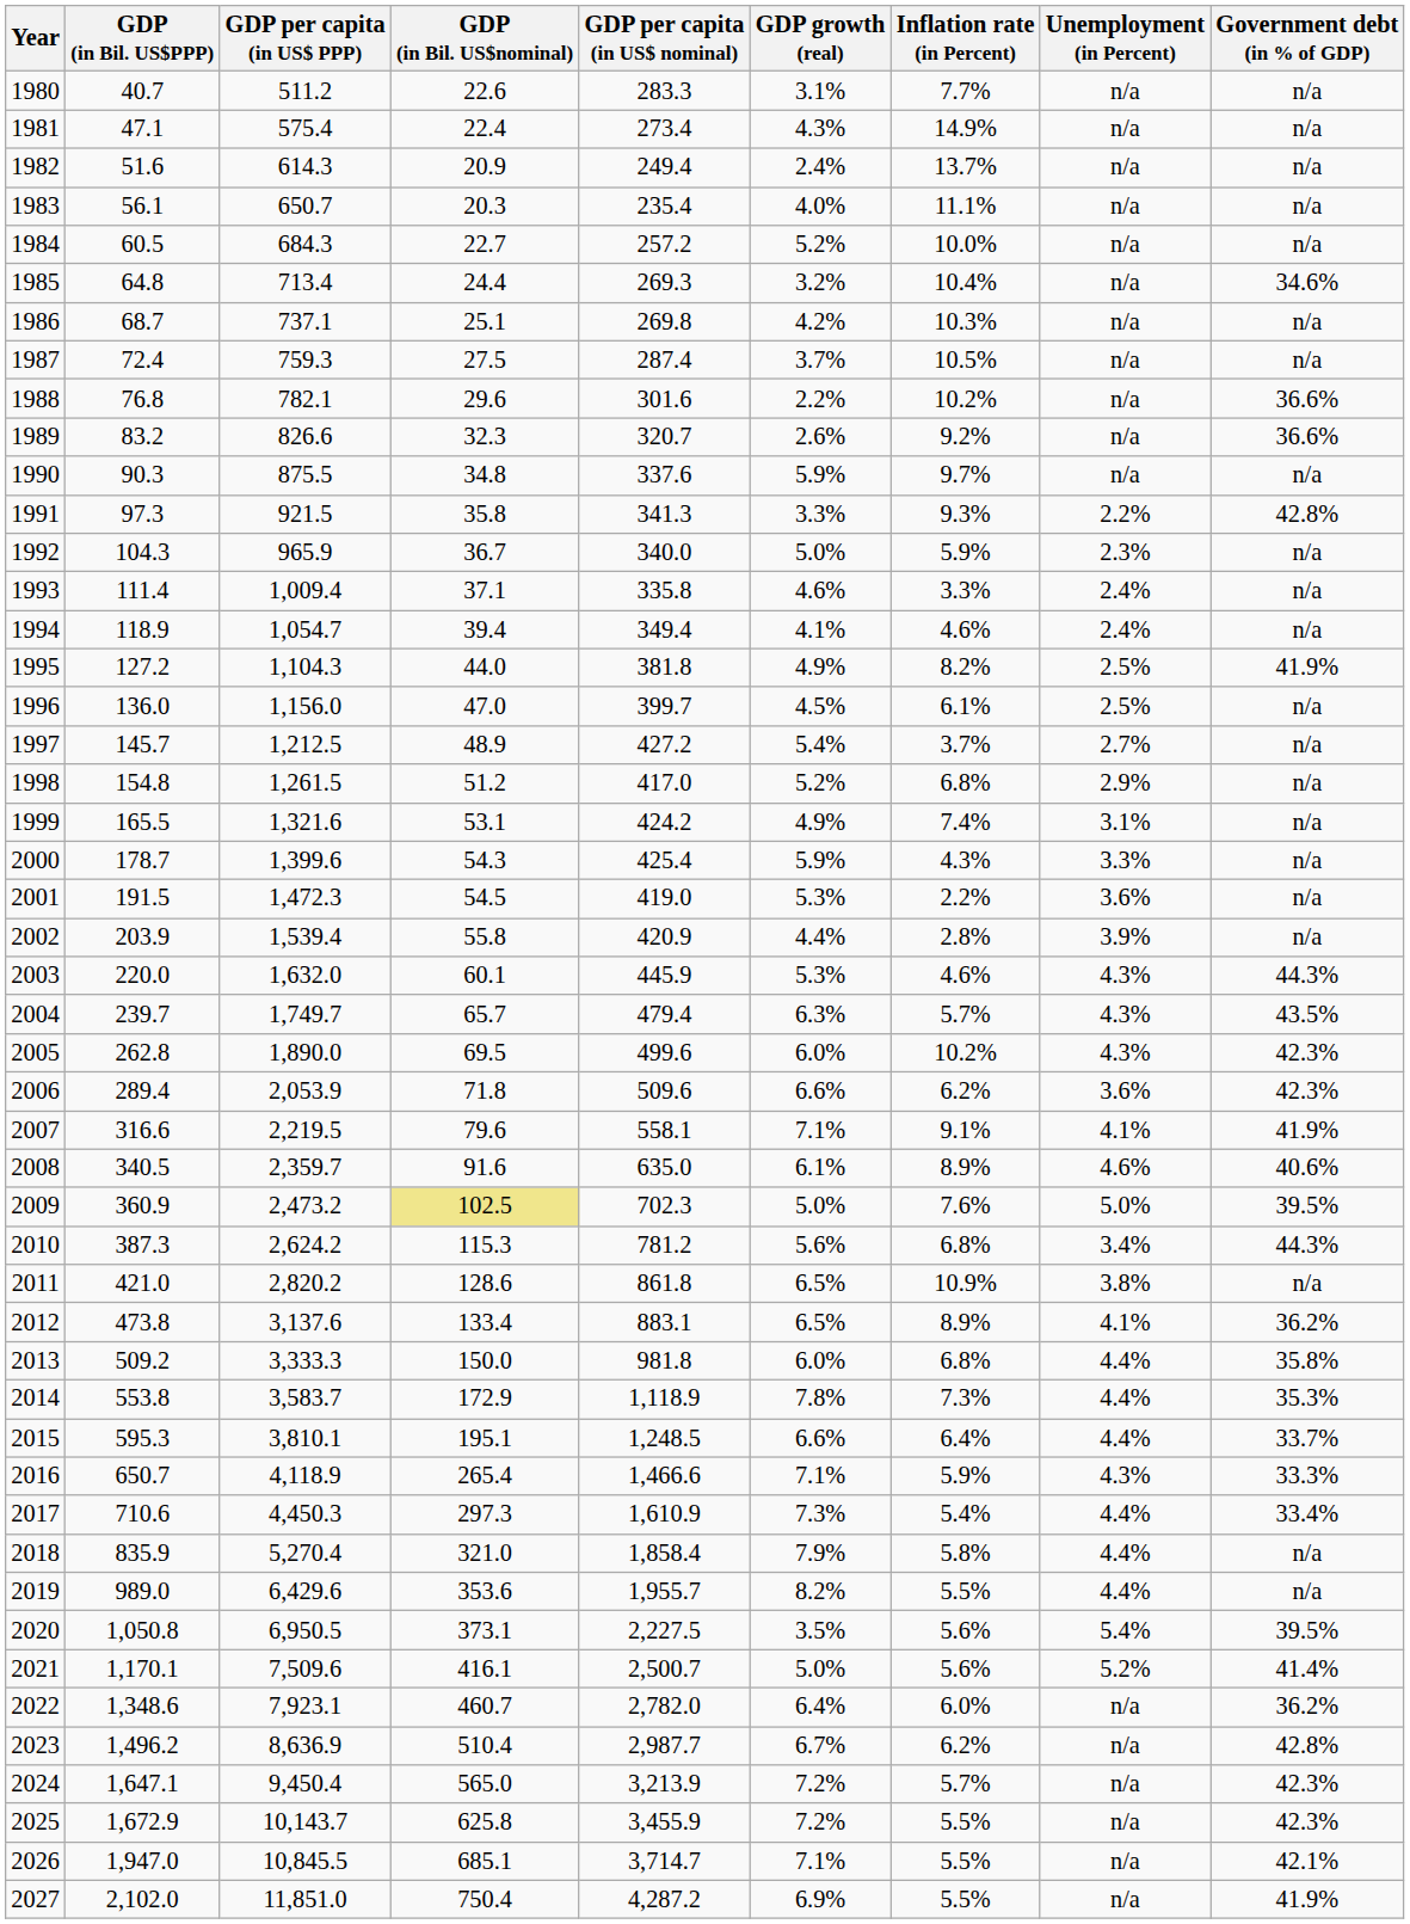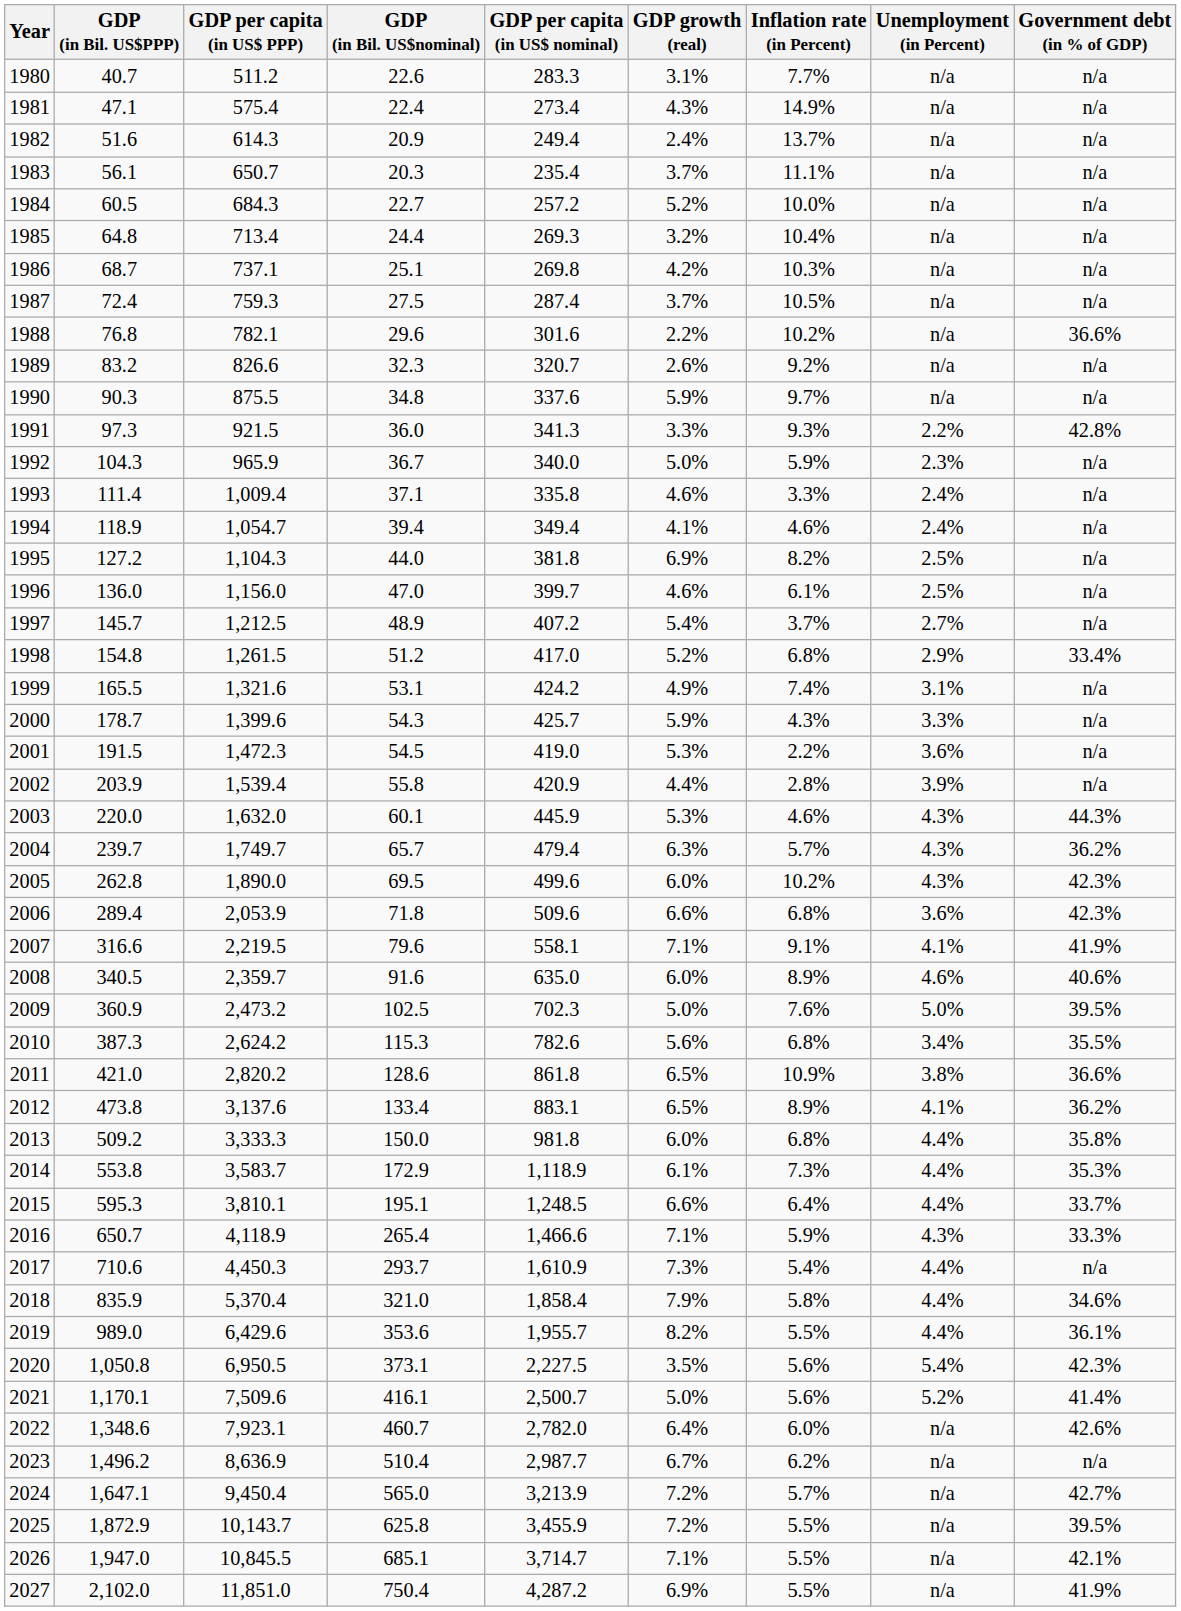1983 | GDP growth (real): 4.0% -> 3.7%
1985 | Government debt (in % of GDP): 34.6% -> n/a
1989 | Government debt (in % of GDP): 36.6% -> n/a
1991 | GDP (in Bil. US$nominal): 35.8 -> 36.0
1995 | GDP growth (real): 4.9% -> 6.9%
1995 | Government debt (in % of GDP): 41.9% -> n/a
1996 | GDP growth (real): 4.5% -> 4.6%
1997 | GDP per capita (in US$ nominal): 427.2 -> 407.2
1998 | Government debt (in % of GDP): n/a -> 33.4%
2000 | GDP per capita (in US$ nominal): 425.4 -> 425.7
2004 | Government debt (in % of GDP): 43.5% -> 36.2%
2006 | Inflation rate (in Percent): 6.2% -> 6.8%
2008 | GDP growth (real): 6.1% -> 6.0%
2009 | GDP (in Bil. US$nominal): khaki background -> no background
2010 | GDP per capita (in US$ nominal): 781.2 -> 782.6
2010 | Government debt (in % of GDP): 44.3% -> 35.5%
2011 | Government debt (in % of GDP): n/a -> 36.6%
2014 | GDP growth (real): 7.8% -> 6.1%
2017 | GDP (in Bil. US$nominal): 297.3 -> 293.7
2017 | Government debt (in % of GDP): 33.4% -> n/a
2018 | GDP per capita (in US$ PPP): 5,270.4 -> 5,370.4
2018 | Government debt (in % of GDP): n/a -> 34.6%
2019 | Government debt (in % of GDP): n/a -> 36.1%
2020 | Government debt (in % of GDP): 39.5% -> 42.3%
2022 | Government debt (in % of GDP): 36.2% -> 42.6%
2023 | Government debt (in % of GDP): 42.8% -> n/a
2024 | Government debt (in % of GDP): 42.3% -> 42.7%
2025 | GDP (in Bil. US$PPP): 1,672.9 -> 1,872.9
2025 | Government debt (in % of GDP): 42.3% -> 39.5%
